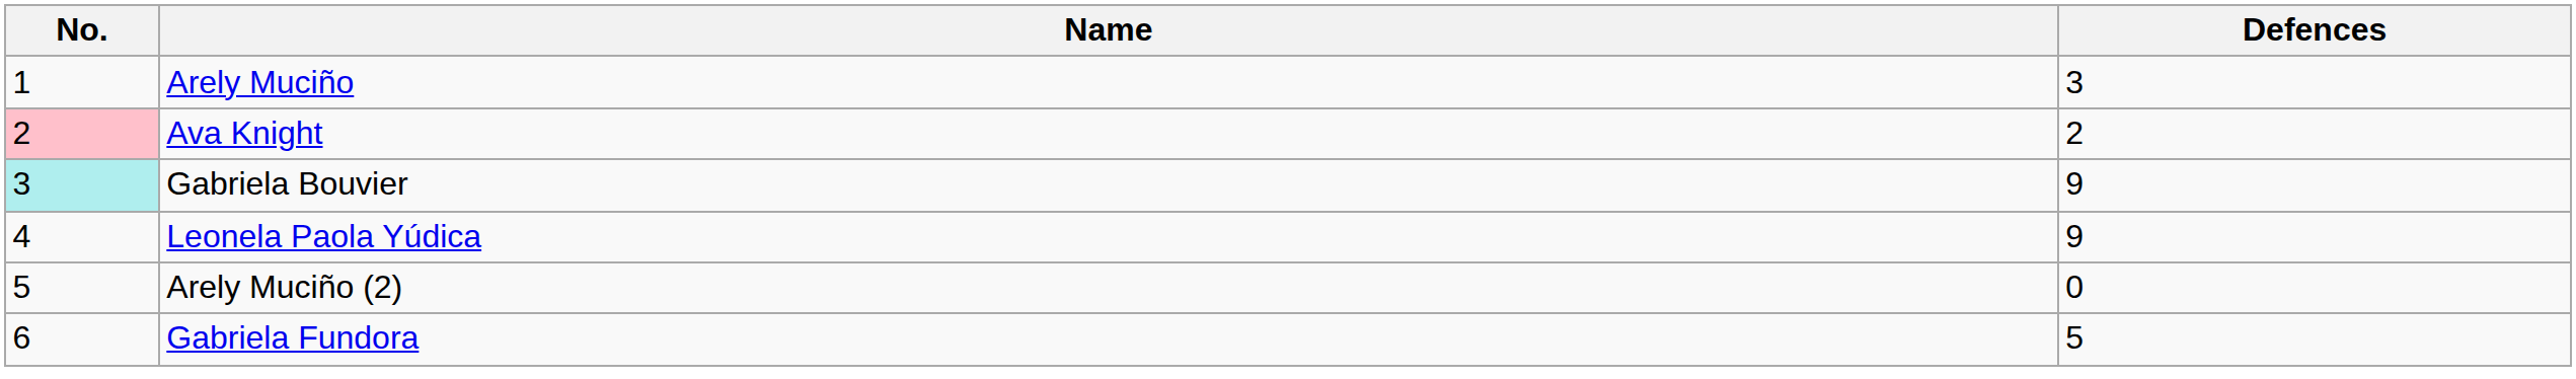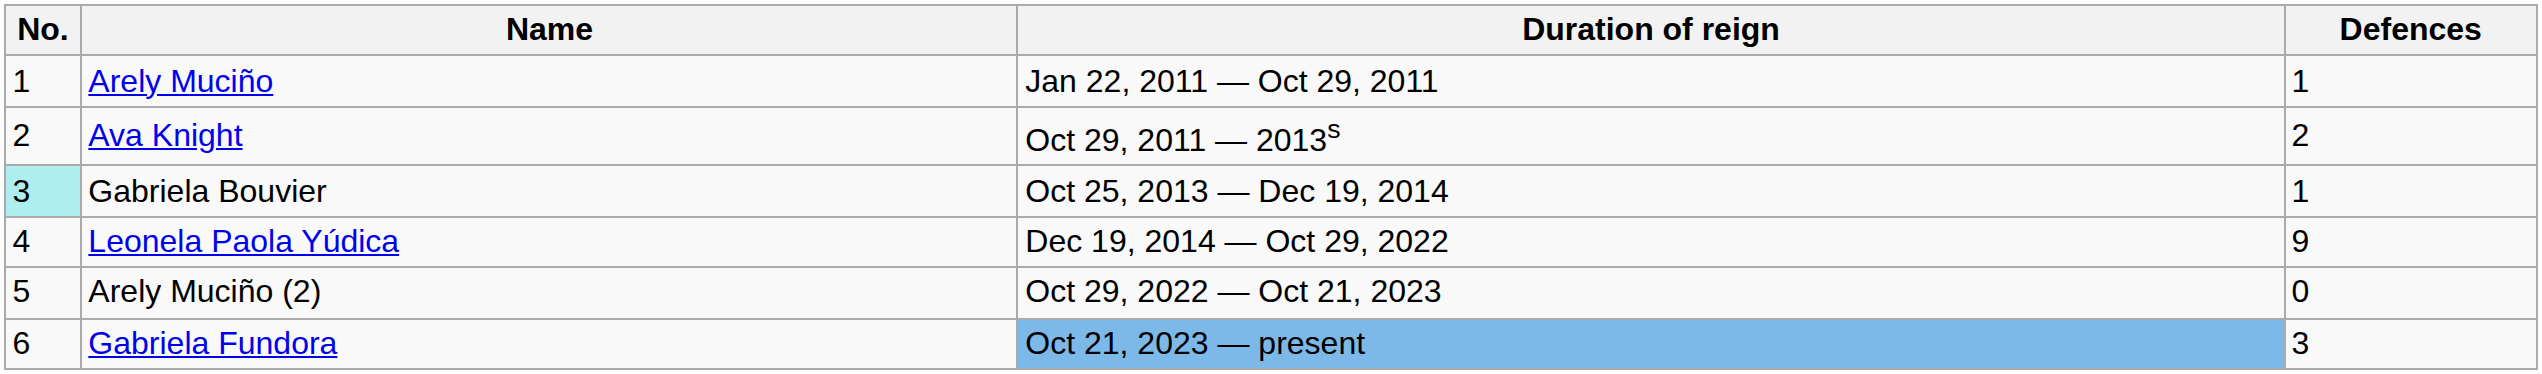+ column: Duration of reign | Jan 22, 2011 — Oct 29, 2011 | Oct 29, 2011 — 2013s | Oct 25, 2013 — Dec 19, 2014 | Dec 19, 2014 — Oct 29, 2022 | Oct 29, 2022 — Oct 21, 2023 | Oct 21, 2023 — present
Arely Muciño | Defences: 3 -> 1
Ava Knight | No.: pink background -> no background
Gabriela Bouvier | Defences: 9 -> 1
Gabriela Fundora | Defences: 5 -> 3
